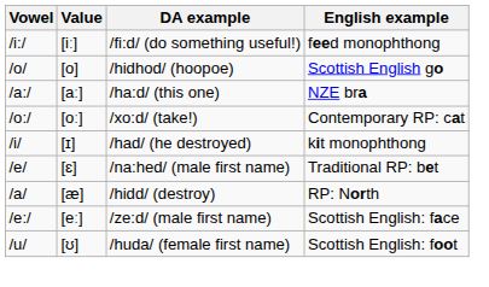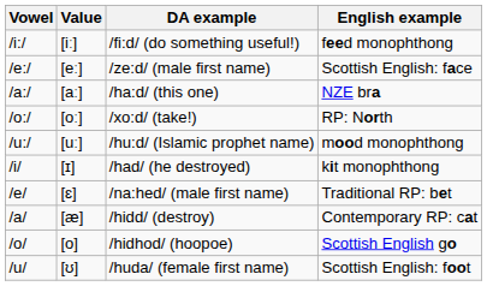rows swapped: [eː] <-> [o]
[oː] | English example: Contemporary RP: cat -> RP: North
+ row: /u:/ | [uː] | /hu:d/ (Islamic prophet name) | mood monophthong
[æ] | English example: RP: North -> Contemporary RP: cat
